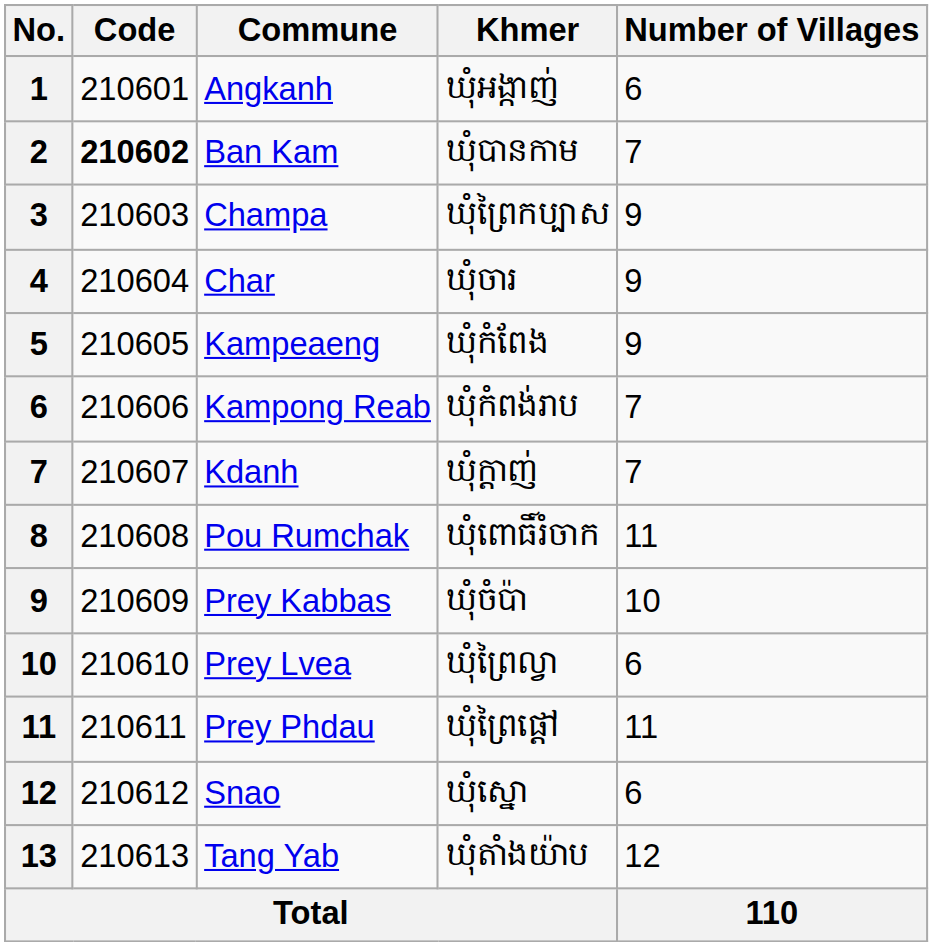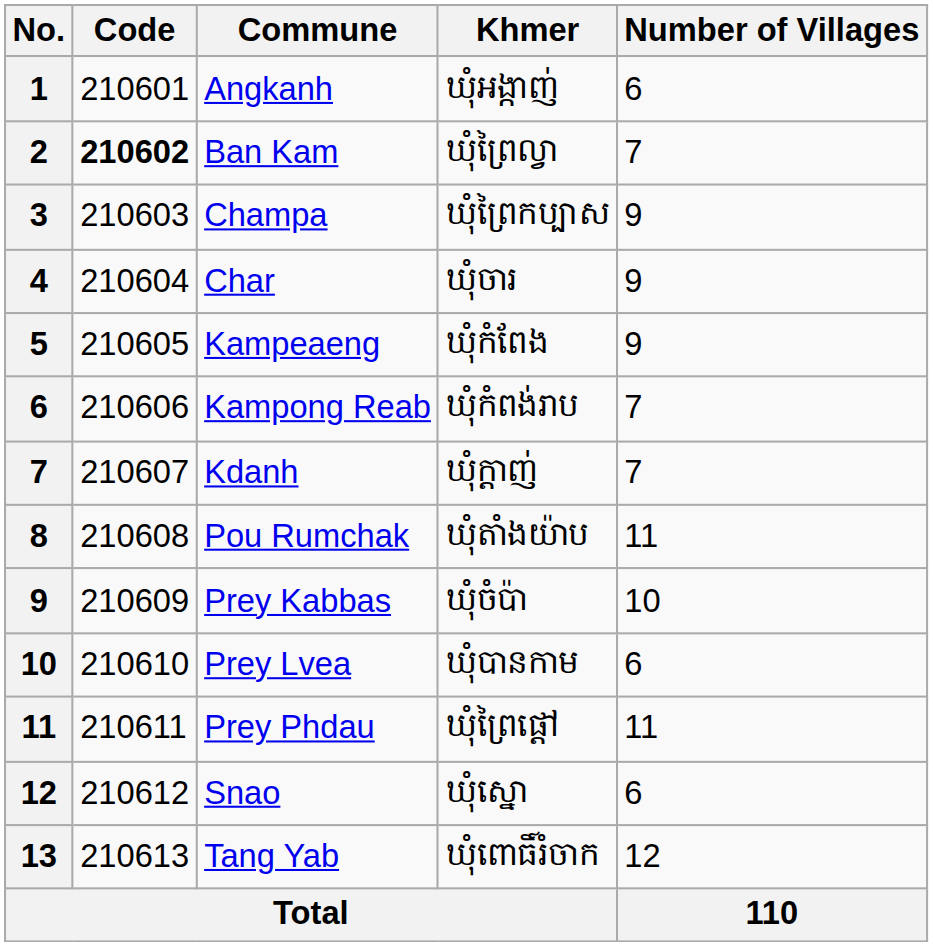Ban Kam | Khmer: ឃុំបានកាម -> ឃុំព្រៃល្វា
Pou Rumchak | Khmer: ឃុំពោធិ៍រំចាក -> ឃុំតាំងយ៉ាប
Prey Lvea | Khmer: ឃុំព្រៃល្វា -> ឃុំបានកាម
Tang Yab | Khmer: ឃុំតាំងយ៉ាប -> ឃុំពោធិ៍រំចាក
